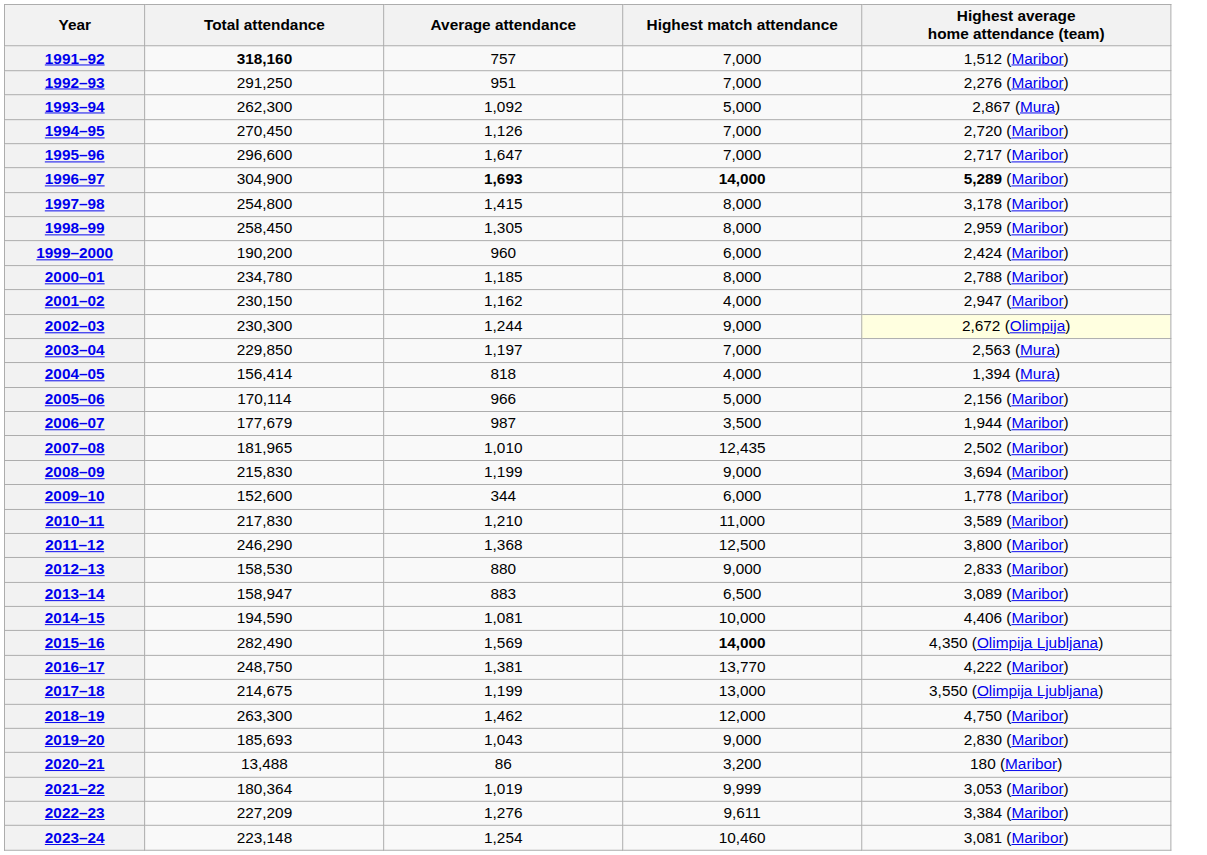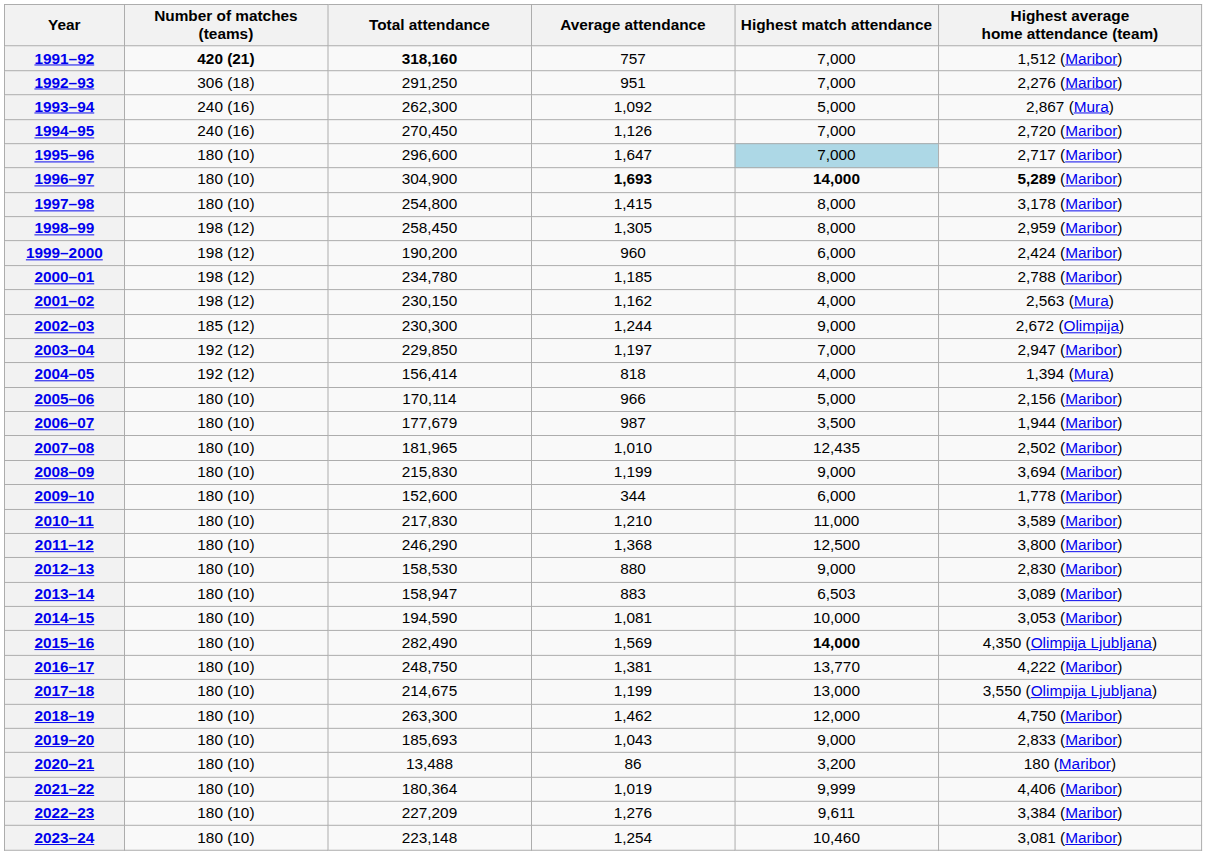+ column: Number of matches (teams) | 420 (21) | 306 (18) | 240 (16) | 240 (16) | 180 (10) | 180 (10) | 180 (10) | 198 (12) | 198 (12) | 198 (12) | 198 (12) | 185 (12) | 192 (12) | 192 (12) | 180 (10) | 180 (10) | 180 (10) | 180 (10) | 180 (10) | 180 (10) | 180 (10) | 180 (10) | 180 (10) | 180 (10) | 180 (10) | 180 (10) | 180 (10) | 180 (10) | 180 (10) | 180 (10) | 180 (10) | 180 (10) | 180 (10)
1995–96 | Highest match attendance: no background -> lightblue background
2001–02 | Highest average home attendance (team): 2,947 (Maribor) -> 2,563 (Mura)
2002–03 | Highest average home attendance (team): lightyellow background -> no background
2003–04 | Highest average home attendance (team): 2,563 (Mura) -> 2,947 (Maribor)
2012–13 | Highest average home attendance (team): 2,833 (Maribor) -> 2,830 (Maribor)
2013–14 | Highest match attendance: 6,500 -> 6,503
2014–15 | Highest average home attendance (team): 4,406 (Maribor) -> 3,053 (Maribor)
2019–20 | Highest average home attendance (team): 2,830 (Maribor) -> 2,833 (Maribor)
2021–22 | Highest average home attendance (team): 3,053 (Maribor) -> 4,406 (Maribor)
